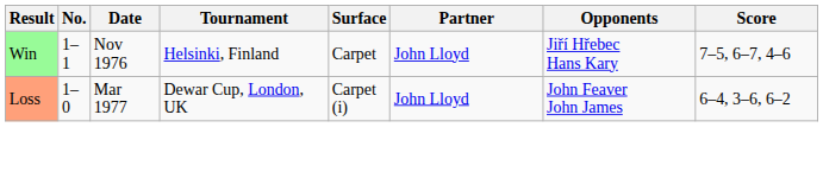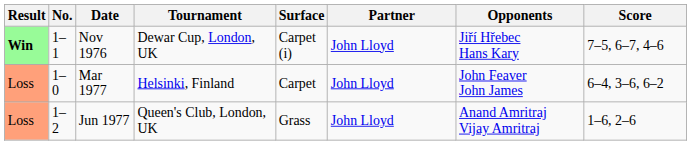Nov 1976 | Result: normal -> bold
Nov 1976 | Tournament: Helsinki, Finland -> Dewar Cup, London, UK
Nov 1976 | Surface: Carpet -> Carpet (i)
Mar 1977 | Tournament: Dewar Cup, London, UK -> Helsinki, Finland
Mar 1977 | Surface: Carpet (i) -> Carpet
+ row: Loss | 1–2 | Jun 1977 | Queen's Club, London, UK | Grass | John Lloyd | Anand Amritraj Vijay Amritraj | 1–6, 2–6
